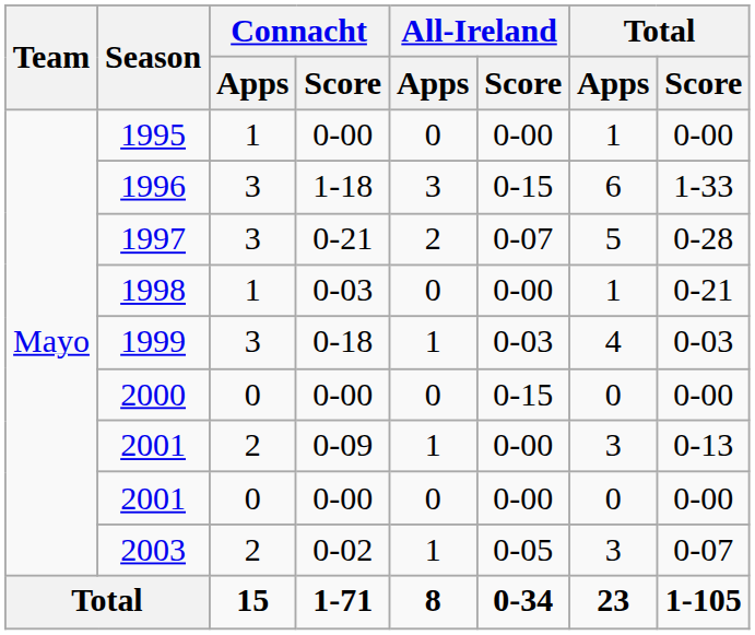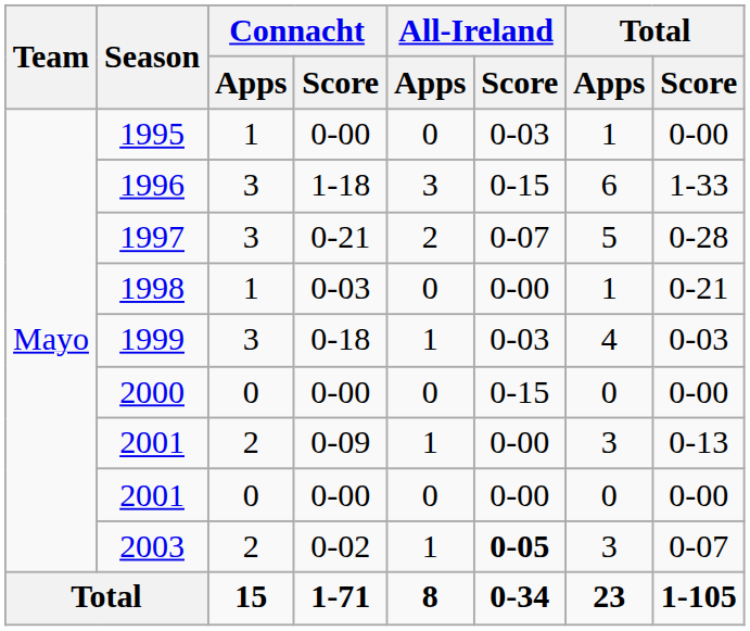1995 | All-Ireland / Score: 0-00 -> 0-03
2003 | All-Ireland / Score: normal -> bold
